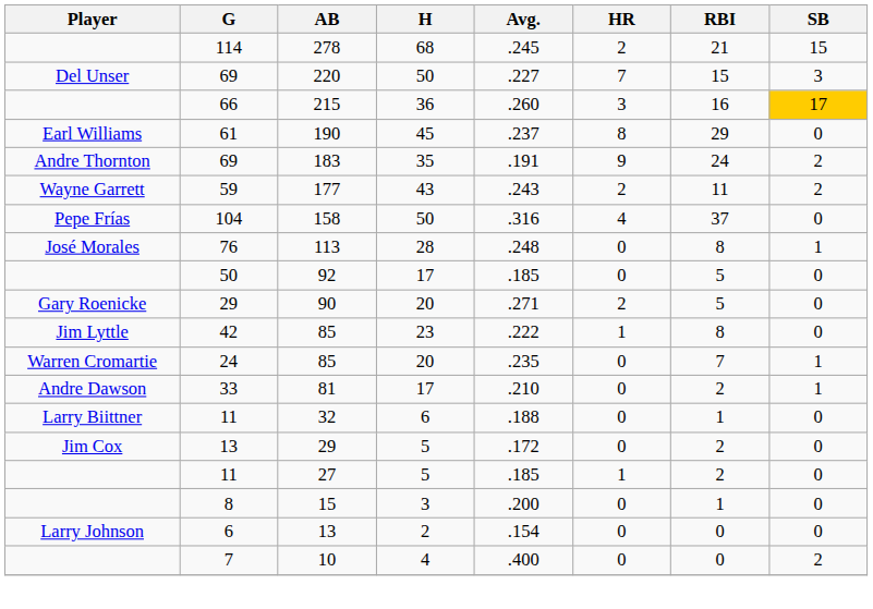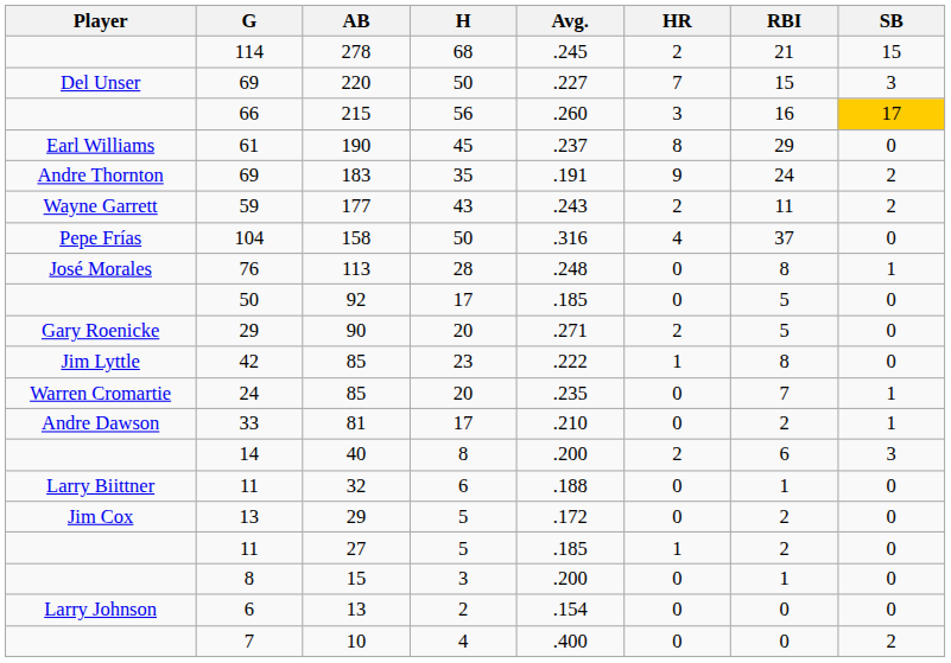215 | H: 36 -> 56
+ row: 14 | 40 | 8 | .200 | 2 | 6 | 3
